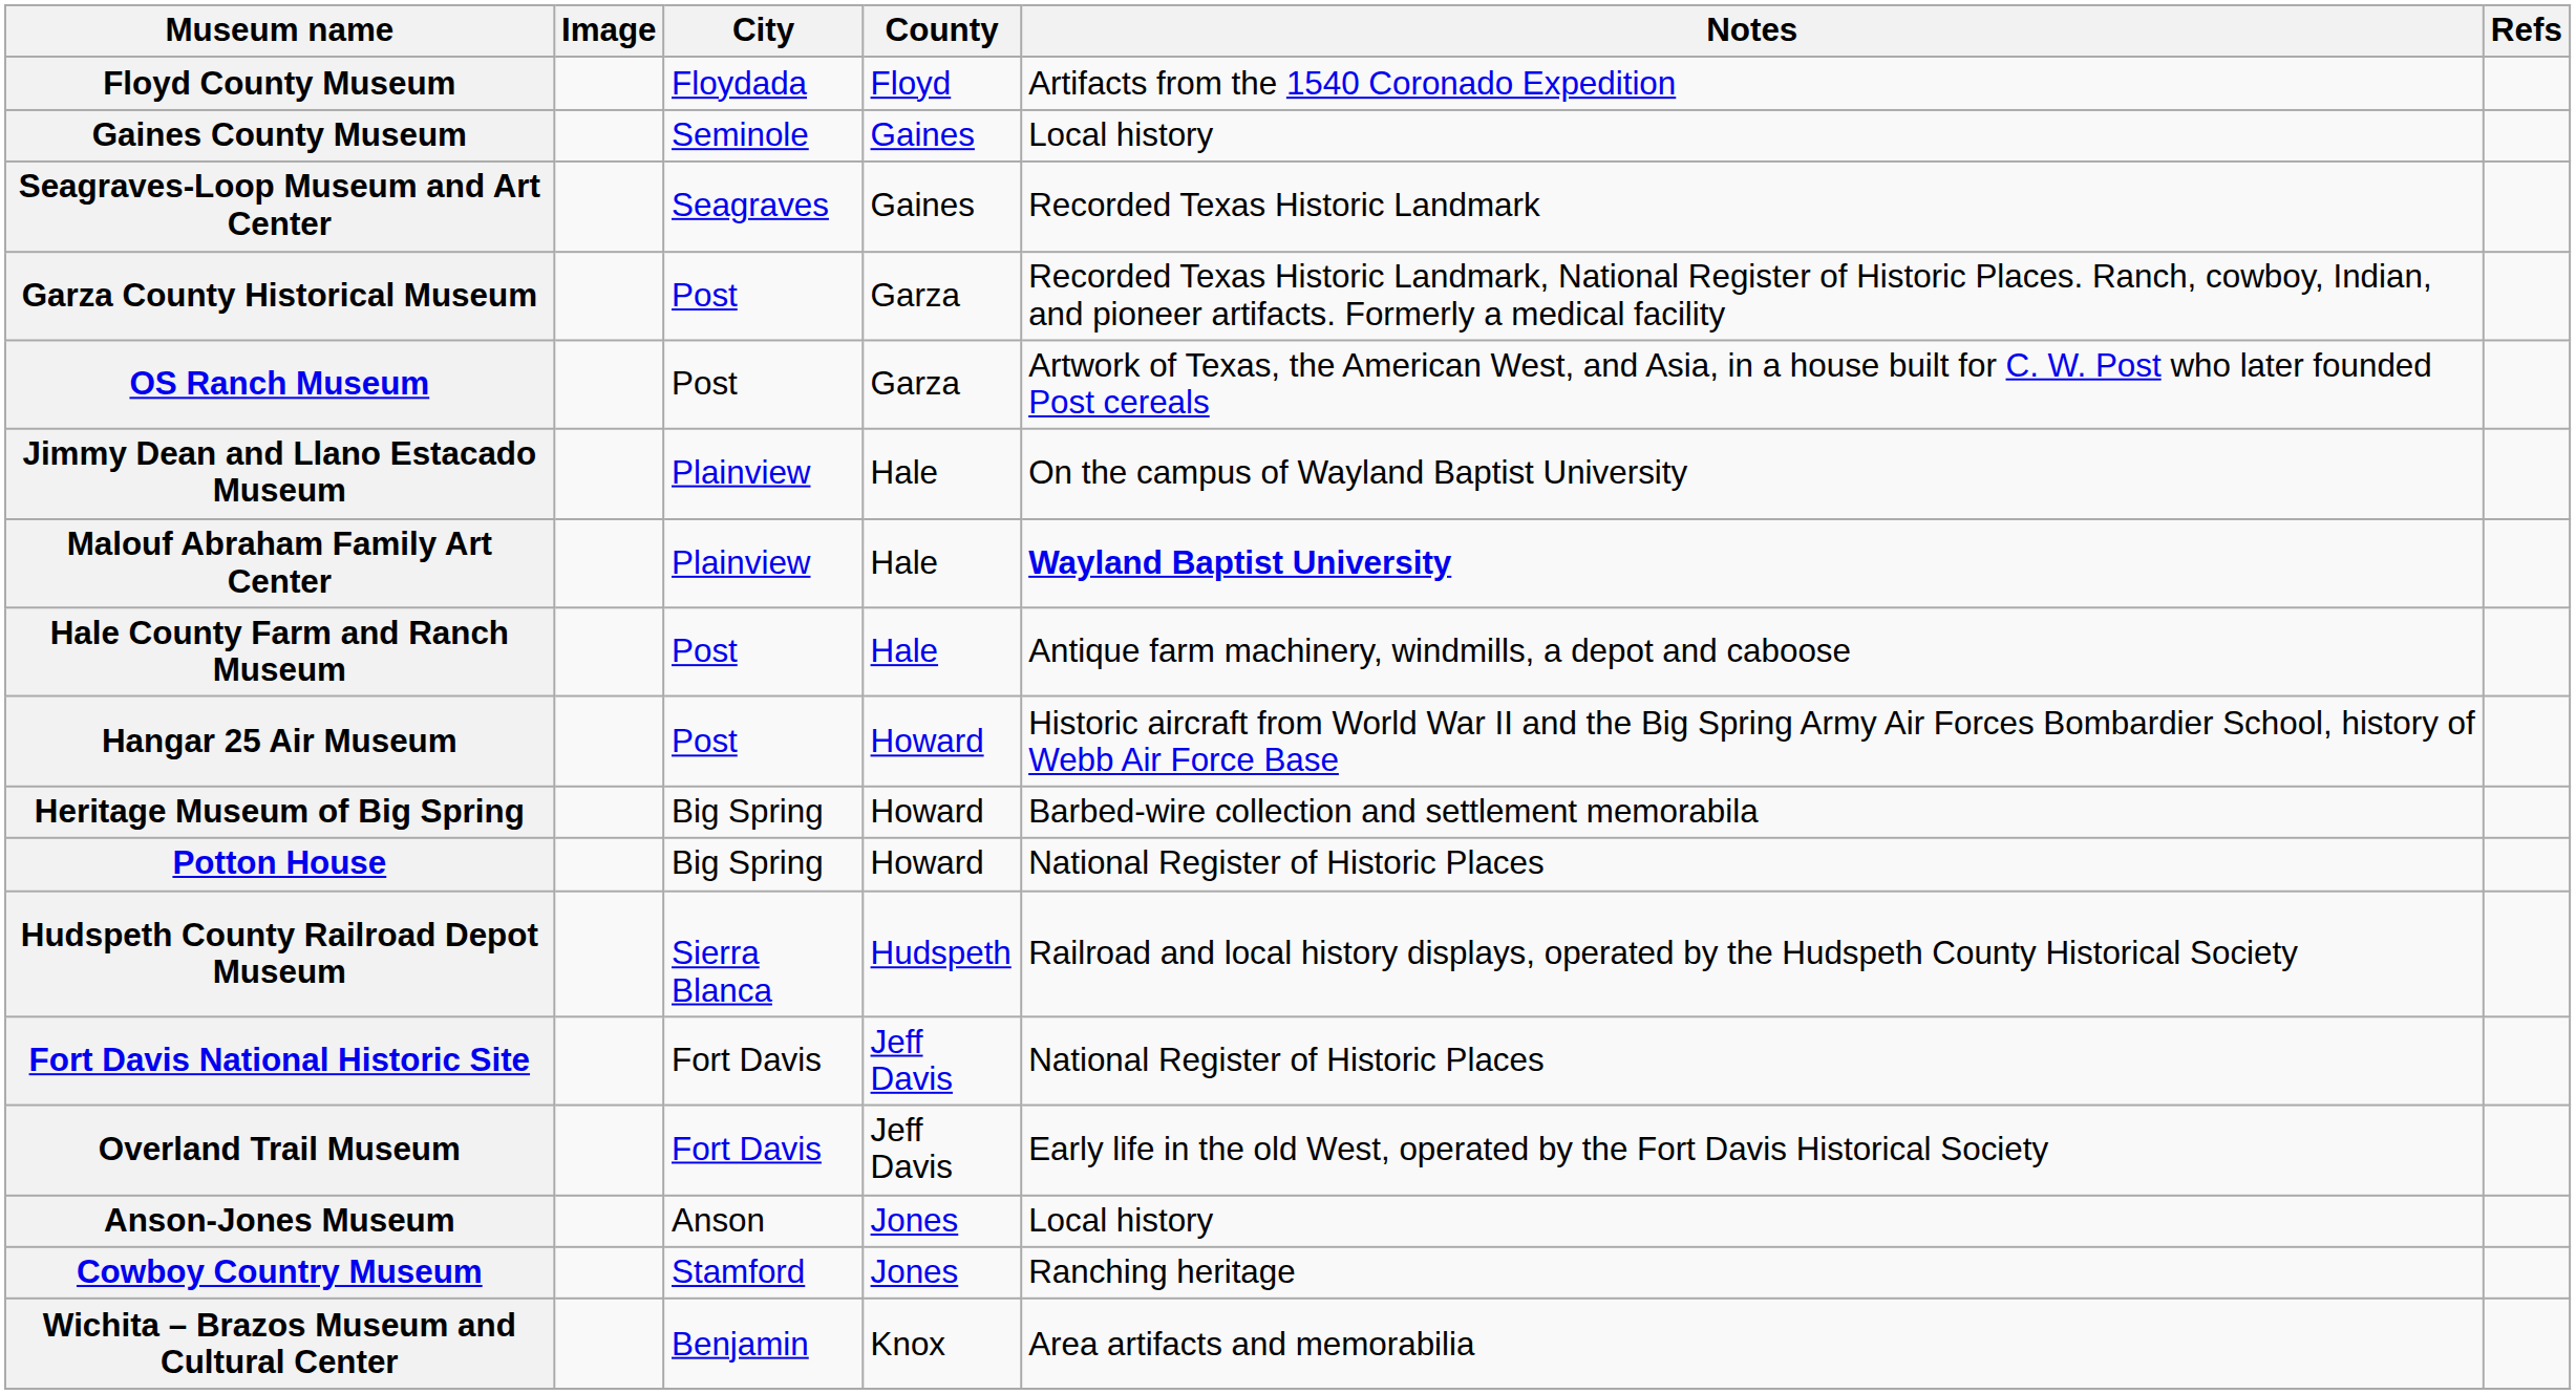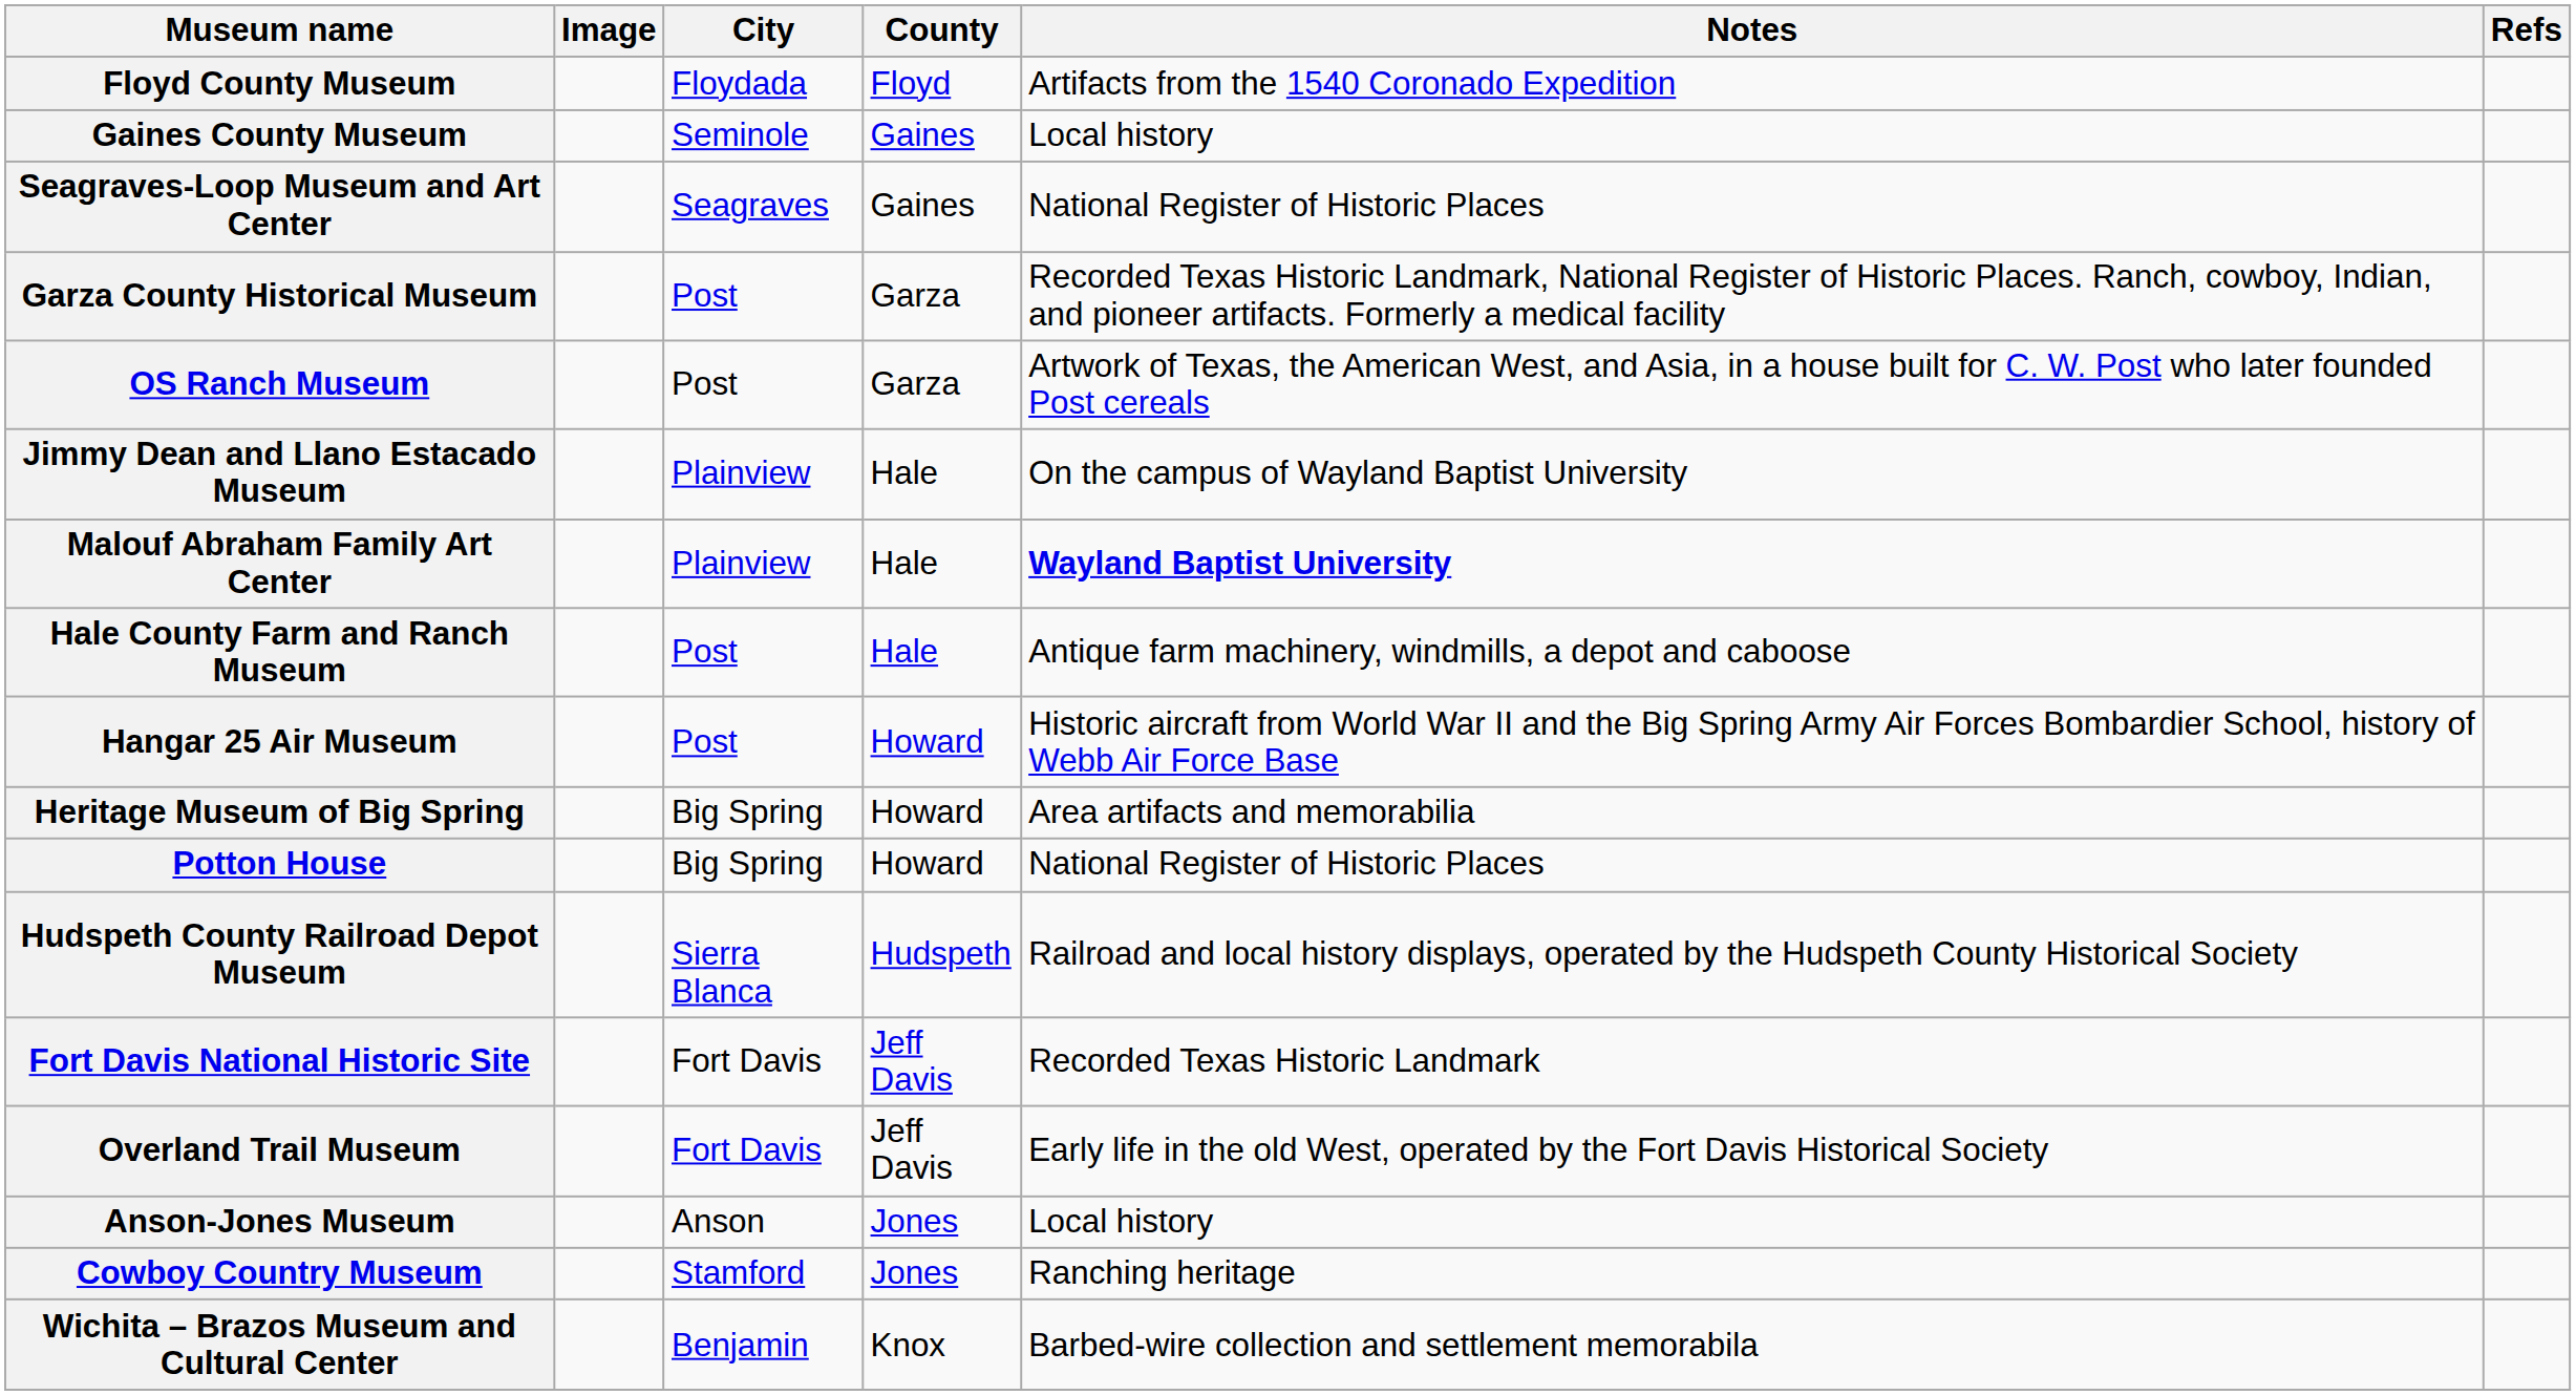Seagraves-Loop Museum and Art Center | Notes: Recorded Texas Historic Landmark -> National Register of Historic Places
Heritage Museum of Big Spring | Notes: Barbed-wire collection and settlement memorabila -> Area artifacts and memorabilia
Fort Davis National Historic Site | Notes: National Register of Historic Places -> Recorded Texas Historic Landmark
Wichita – Brazos Museum and Cultural Center | Notes: Area artifacts and memorabilia -> Barbed-wire collection and settlement memorabila
